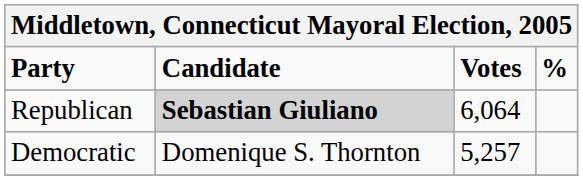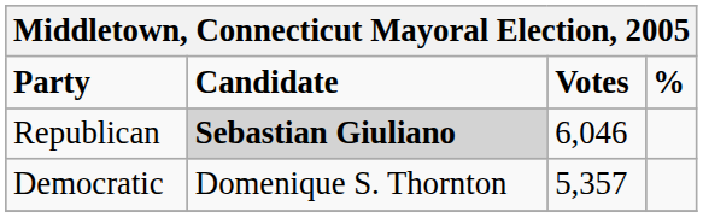Republican | Votes: 6,064 -> 6,046
Democratic | Votes: 5,257 -> 5,357
